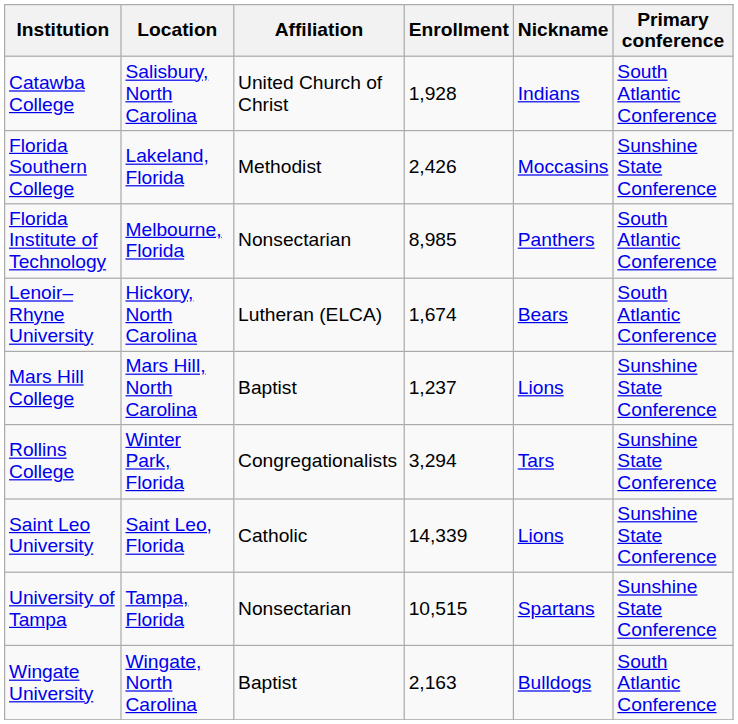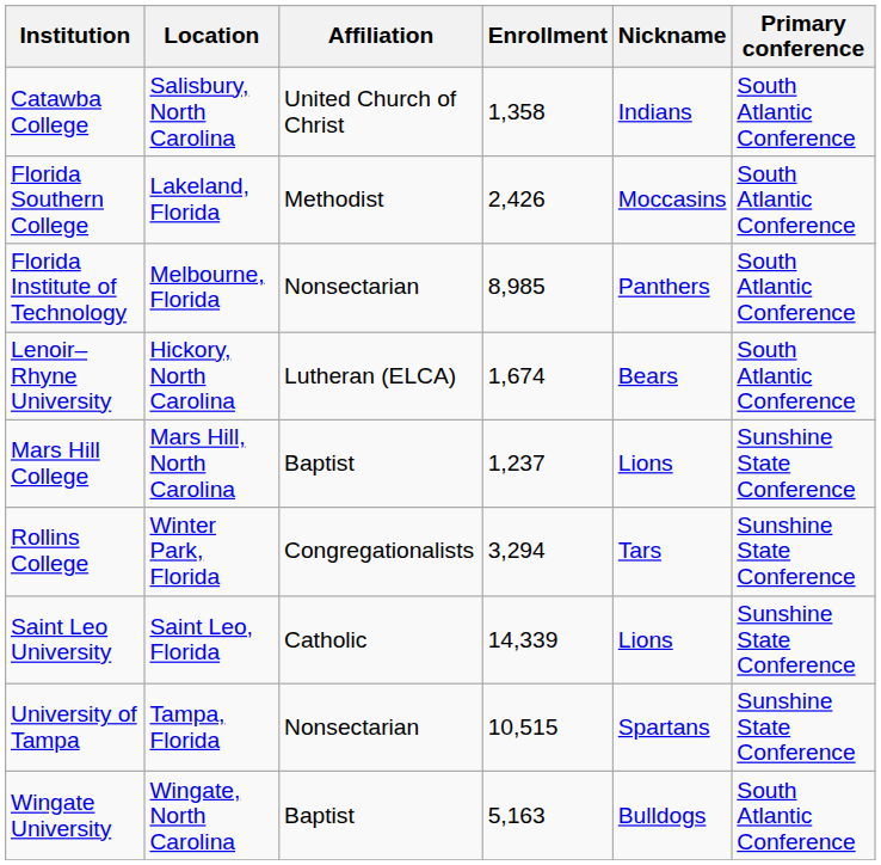Catawba College | Enrollment: 1,928 -> 1,358
Florida Southern College | Primary conference: Sunshine State Conference -> South Atlantic Conference
Wingate University | Enrollment: 2,163 -> 5,163
